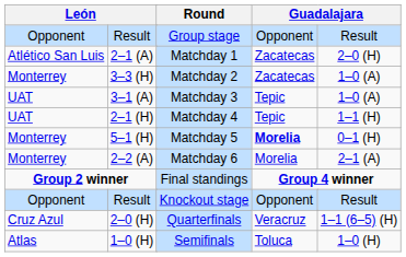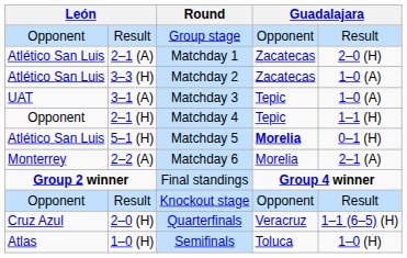3–3 (H) | column 1: Monterrey -> Atlético San Luis
2–1 (H) | column 1: UAT -> Opponent
5–1 (H) | column 1: Monterrey -> Atlético San Luis
